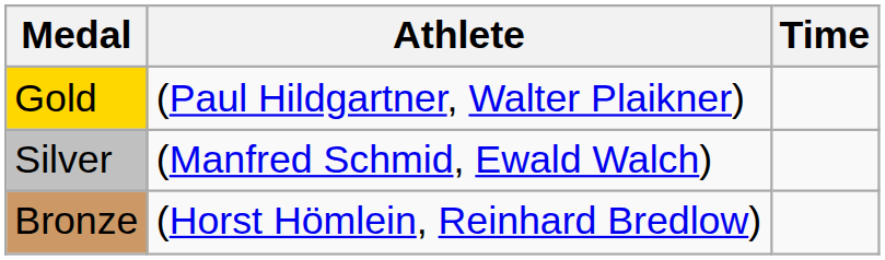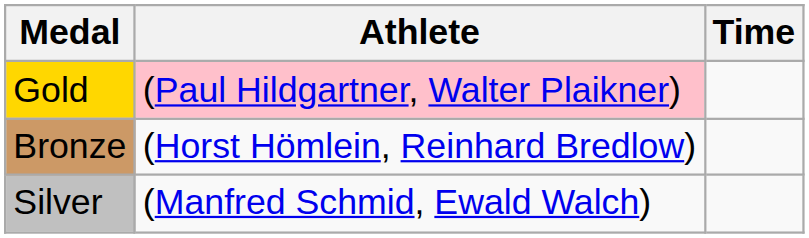Gold | Athlete: no background -> pink background
rows swapped: Silver <-> Bronze
